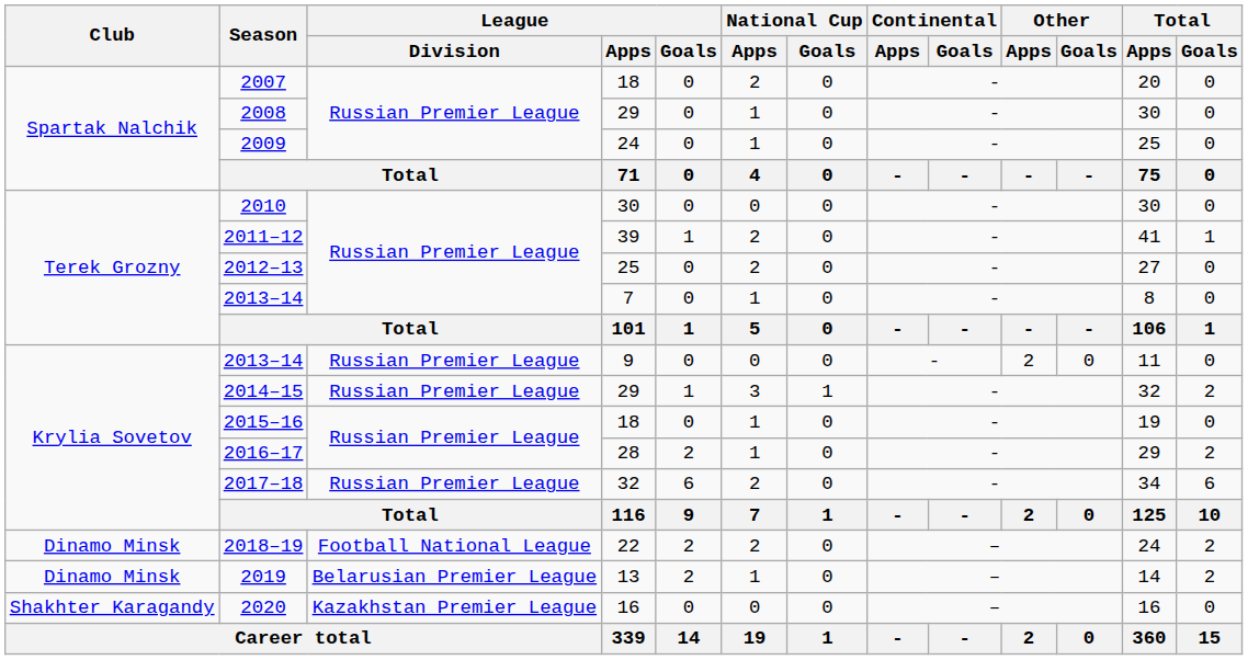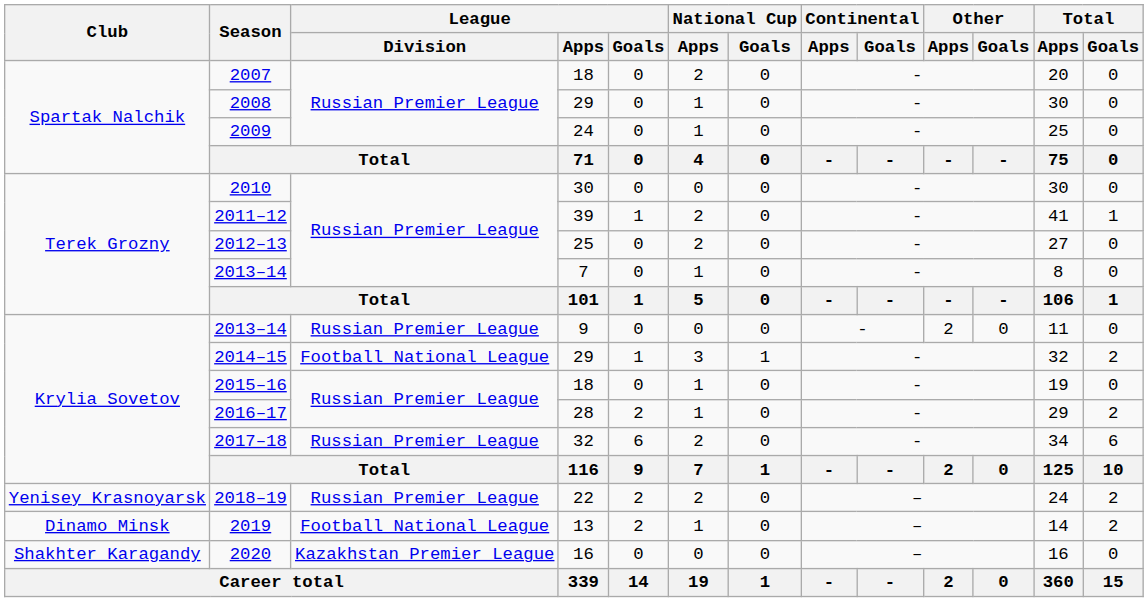2014–15 | League / Division: Russian Premier League -> Football National League
2018–19 | Club: Dinamo Minsk -> Yenisey Krasnoyarsk
2018–19 | League / Division: Football National League -> Russian Premier League
2019 | League / Division: Belarusian Premier League -> Football National League
